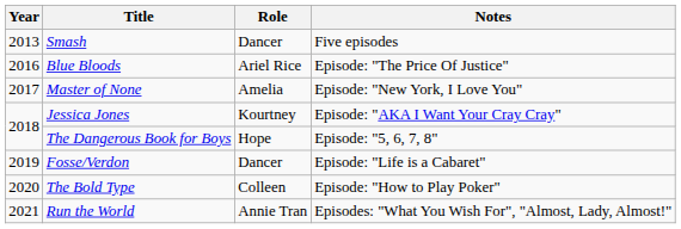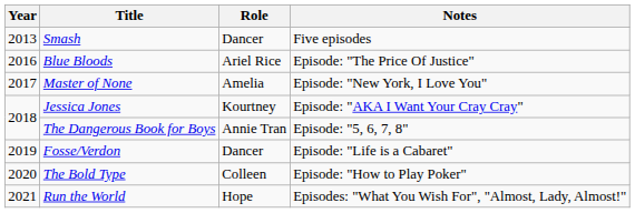The Dangerous Book for Boys | Role: Hope -> Annie Tran
Run the World | Role: Annie Tran -> Hope
